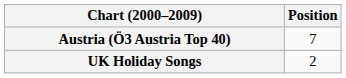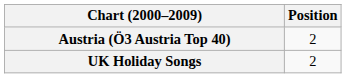Austria (Ö3 Austria Top 40) | Position: 7 -> 2
